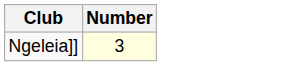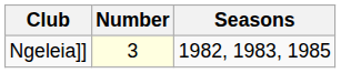+ column: Seasons | 1982, 1983, 1985
